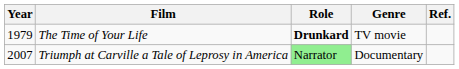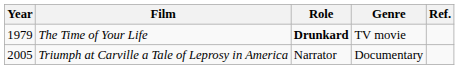Triumph at Carville a Tale of Leprosy in America | Year: 2007 -> 2005
Triumph at Carville a Tale of Leprosy in America | Role: lightgreen background -> no background
